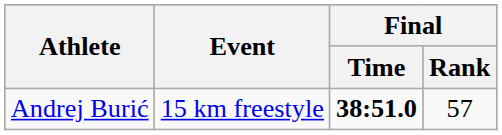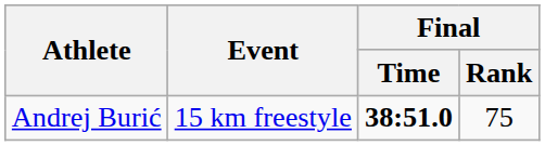Andrej Burić | Final / Rank: 57 -> 75
